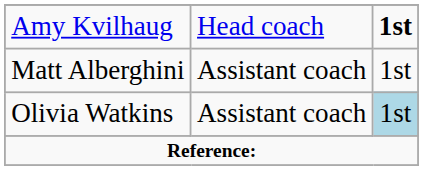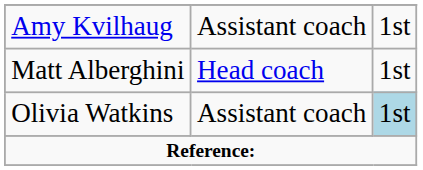Amy Kvilhaug | column 2: Head coach -> Assistant coach
Amy Kvilhaug | column 3: bold -> normal
Matt Alberghini | column 2: Assistant coach -> Head coach
